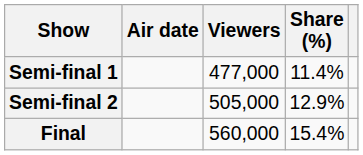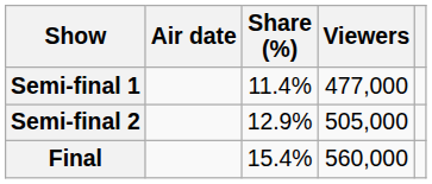columns swapped: Viewers <-> Share (%)
